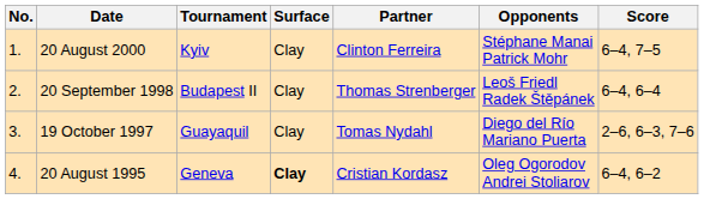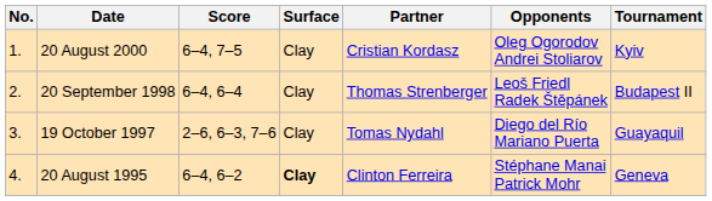columns swapped: Tournament <-> Score
20 August 2000 | Partner: Clinton Ferreira -> Cristian Kordasz
20 August 2000 | Opponents: Stéphane Manai Patrick Mohr -> Oleg Ogorodov Andrei Stoliarov
20 August 1995 | Partner: Cristian Kordasz -> Clinton Ferreira
20 August 1995 | Opponents: Oleg Ogorodov Andrei Stoliarov -> Stéphane Manai Patrick Mohr
